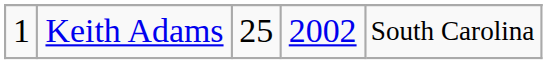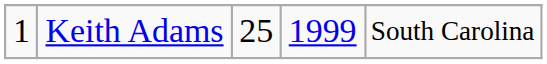Keith Adams | column 4: 2002 -> 1999
